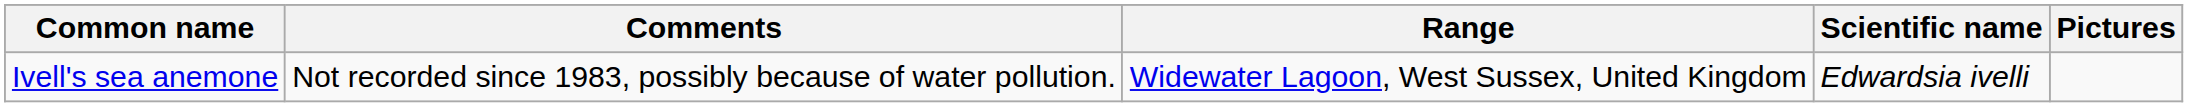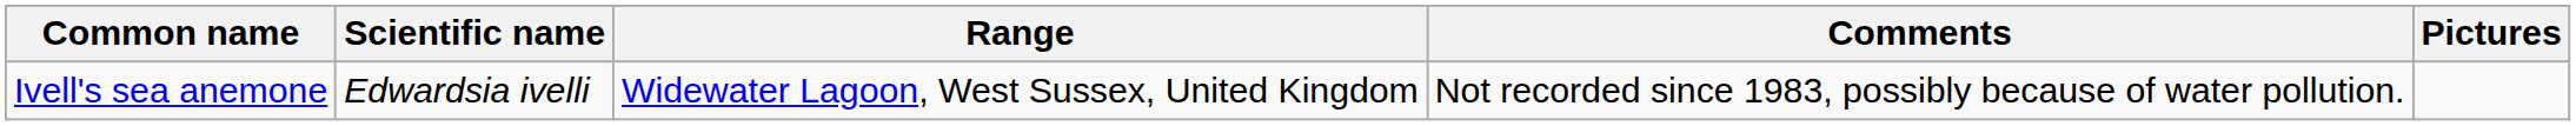columns swapped: Scientific name <-> Comments
